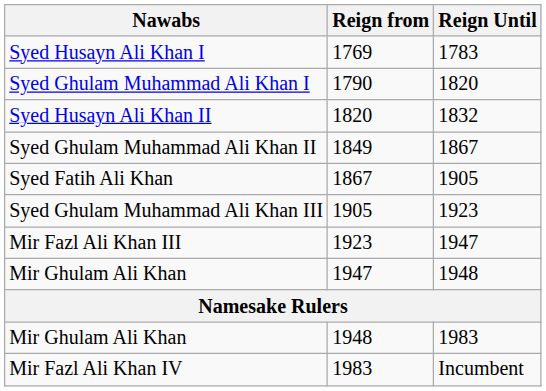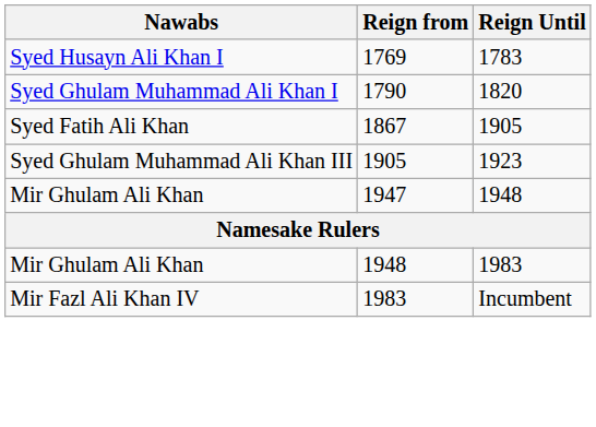- row: Syed Husayn Ali Khan II | 1820 | 1832
- row: Syed Ghulam Muhammad Ali Khan II | 1849 | 1867
- row: Mir Fazl Ali Khan III | 1923 | 1947
